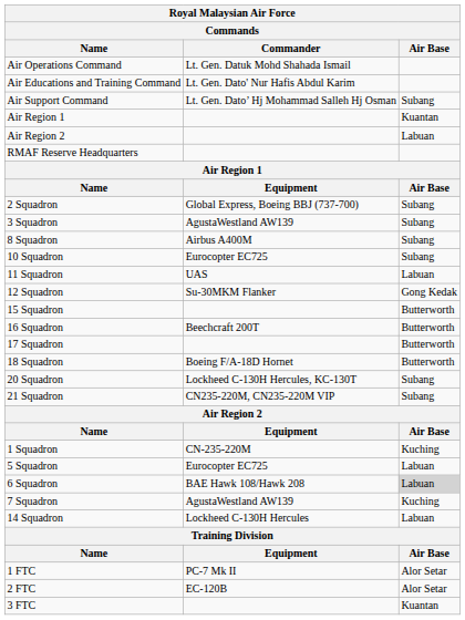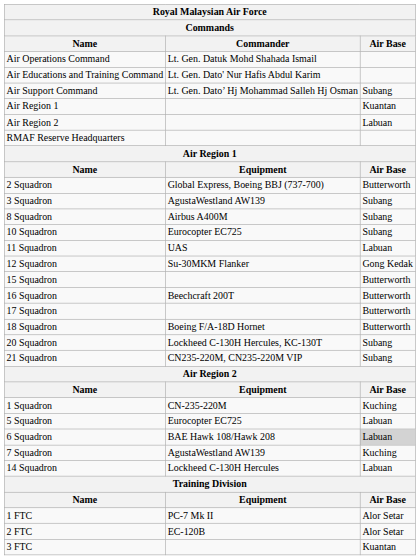2 Squadron | Air Base: Subang -> Butterworth
